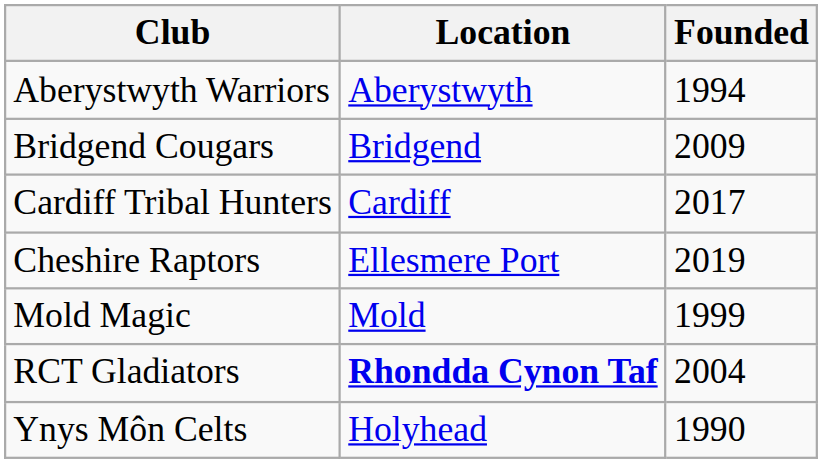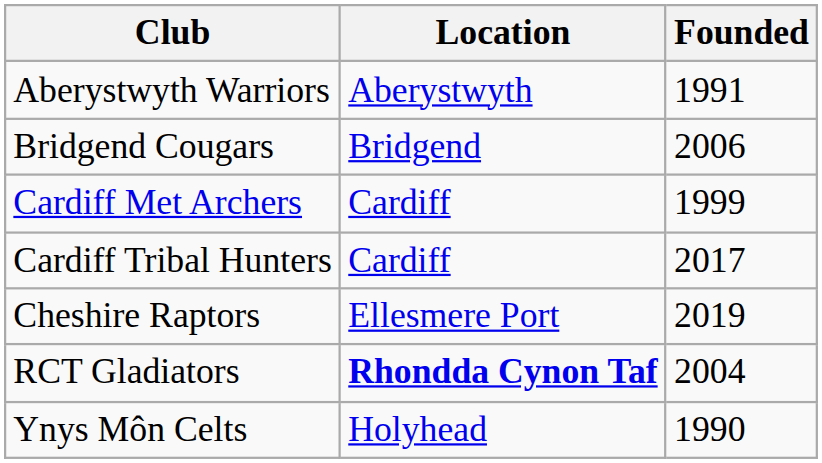Aberystwyth Warriors | Founded: 1994 -> 1991
Bridgend Cougars | Founded: 2009 -> 2006
+ row: Cardiff Met Archers | Cardiff | 1999
- row: Mold Magic | Mold | 1999
